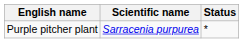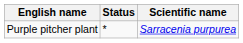columns swapped: Scientific name <-> Status
